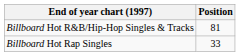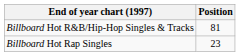Billboard Hot Rap Singles | Position: 33 -> 23
